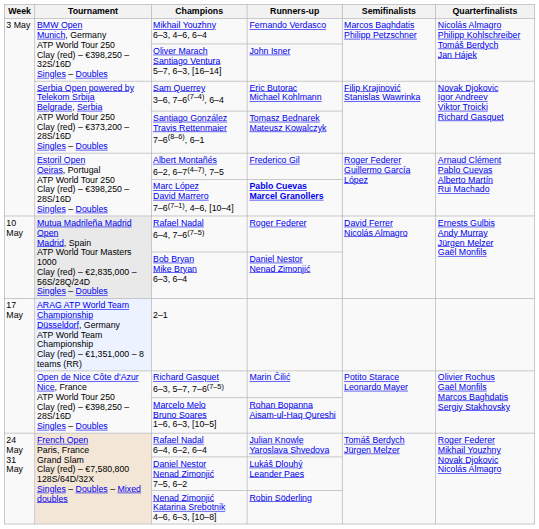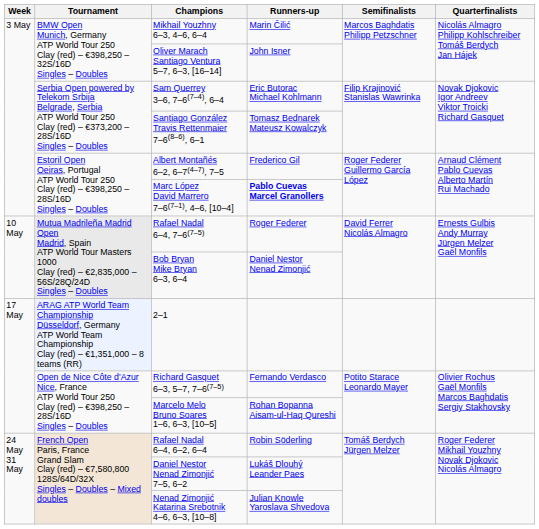Mikhail Youzhny 6–3, 4–6, 6–4 | Runners-up: Fernando Verdasco -> Marin Čilić
Richard Gasquet 6–3, 5–7, 7–6(7–5) | Runners-up: Marin Čilić -> Fernando Verdasco
Rafael Nadal 6–4, 6–2, 6–4 | Runners-up: Julian Knowle Yaroslava Shvedova -> Robin Söderling
Nenad Zimonjić Katarina Srebotnik 4–6, 6–3, [10–8] | Runners-up: Robin Söderling -> Julian Knowle Yaroslava Shvedova
